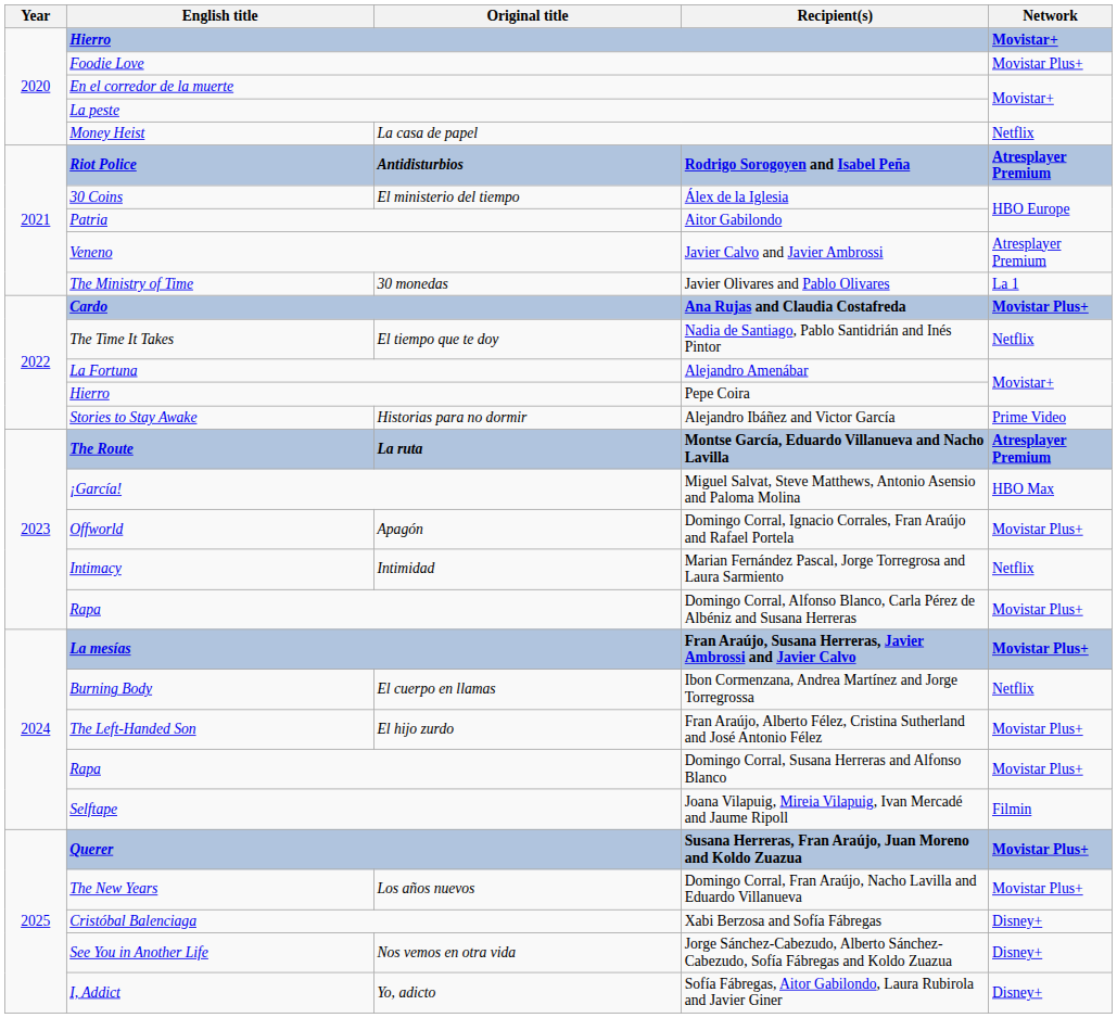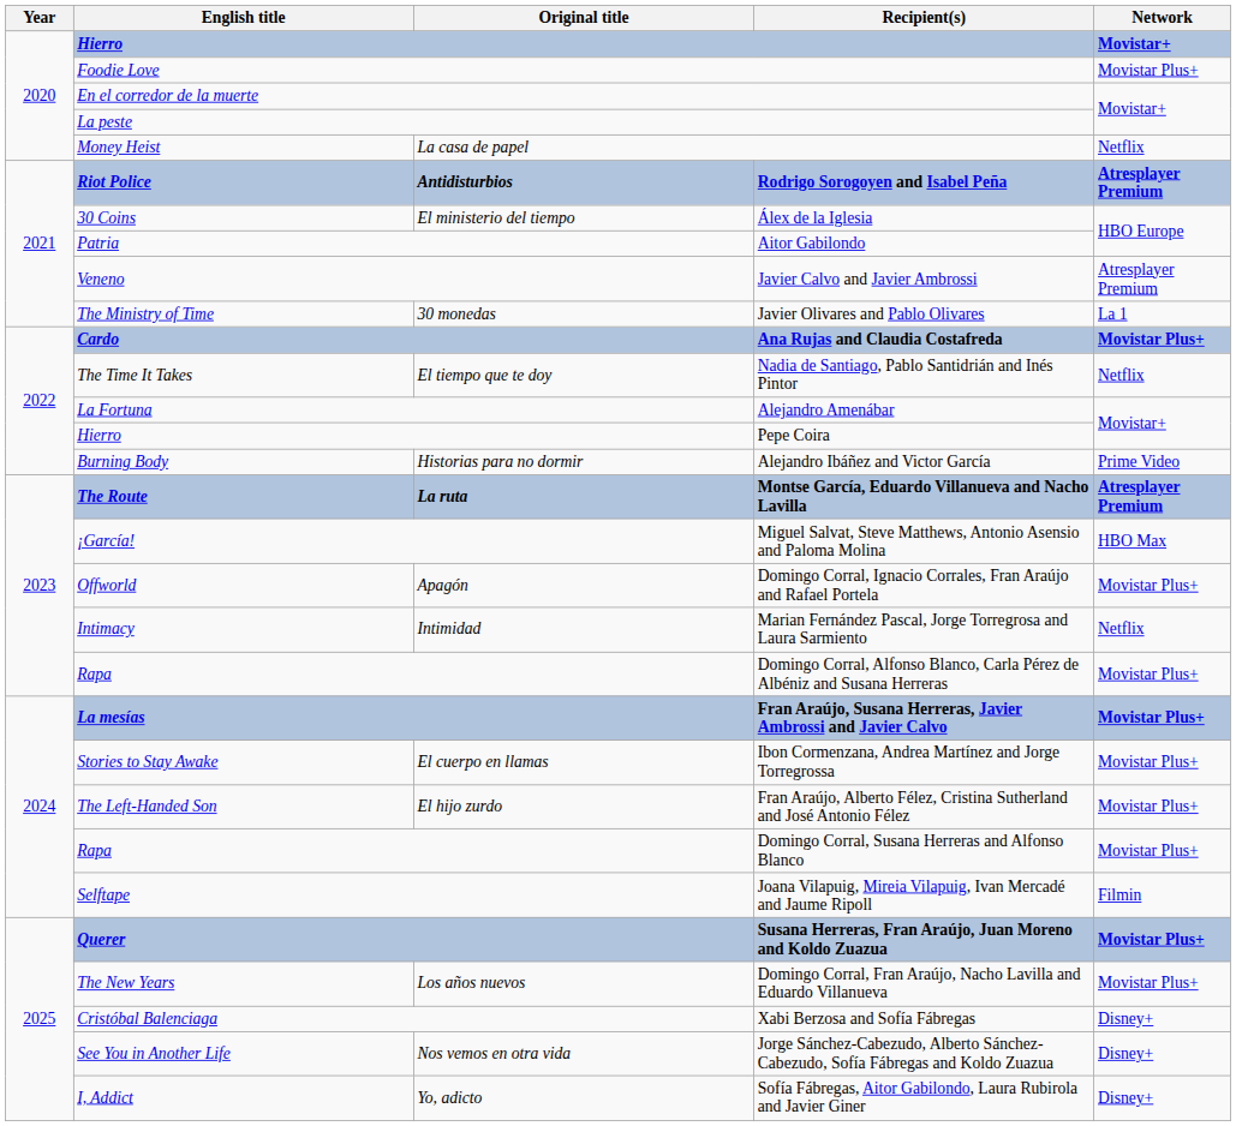Alejandro Ibáñez and Victor García | English title: Stories to Stay Awake -> Burning Body
Ibon Cormenzana, Andrea Martínez and Jorge Torregrossa | English title: Burning Body -> Stories to Stay Awake
Ibon Cormenzana, Andrea Martínez and Jorge Torregrossa | Network: Netflix -> Movistar Plus+
